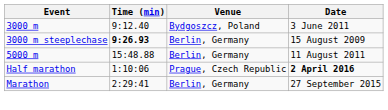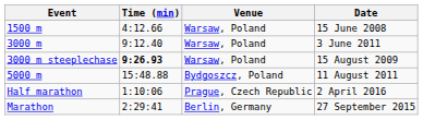+ row: 1500 m | 4:12.66 | Warsaw, Poland | 15 June 2008
3000 m | Venue: Bydgoszcz, Poland -> Warsaw, Poland
3000 m steeplechase | Venue: Berlin, Germany -> Warsaw, Poland
5000 m | Venue: Berlin, Germany -> Bydgoszcz, Poland
Half marathon | Date: bold -> normal
